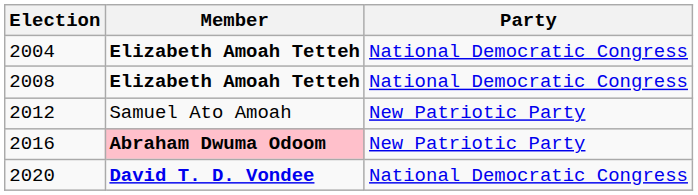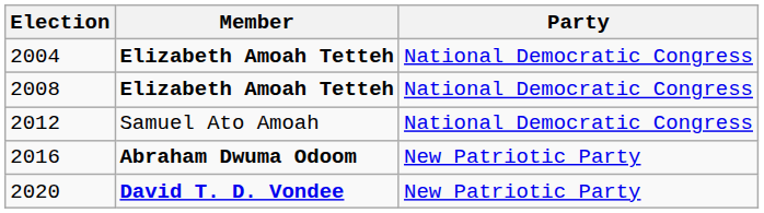2012 | Party: New Patriotic Party -> National Democratic Congress
2016 | Member: pink background -> no background
2020 | Party: National Democratic Congress -> New Patriotic Party
